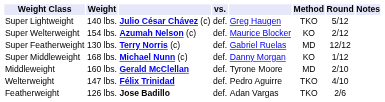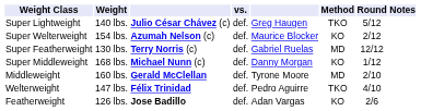Featherweight | Method: TKO -> KO
